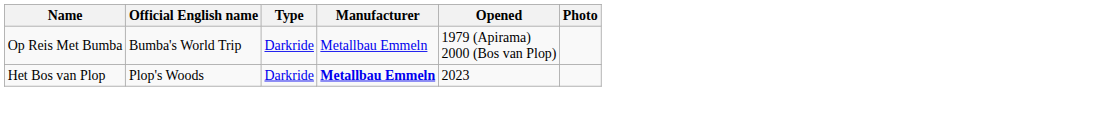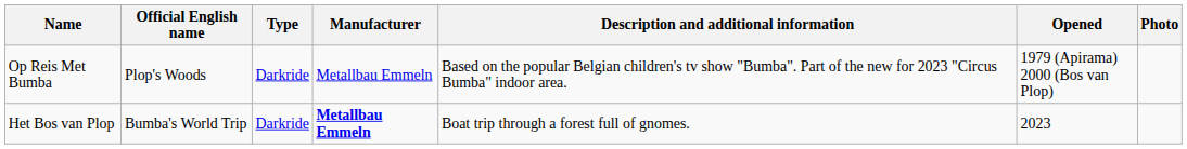+ column: Description and additional information | Based on the popular Belgian children's tv show "Bumba". Part of the new for 2023 "Circus Bumba" indoor area. | Boat trip through a forest full of gnomes.
Op Reis Met Bumba | Official English name: Bumba's World Trip -> Plop's Woods
Het Bos van Plop | Official English name: Plop's Woods -> Bumba's World Trip
